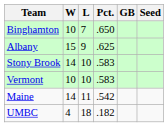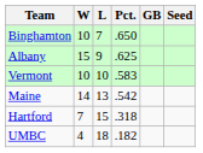- row: Stony Brook | 14 | 10 | .583
Maine | L: 11 -> 13
+ row: Hartford | 7 | 15 | .318
